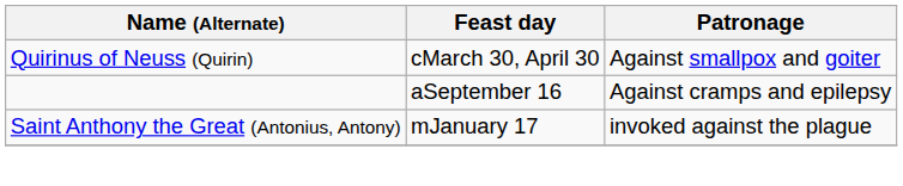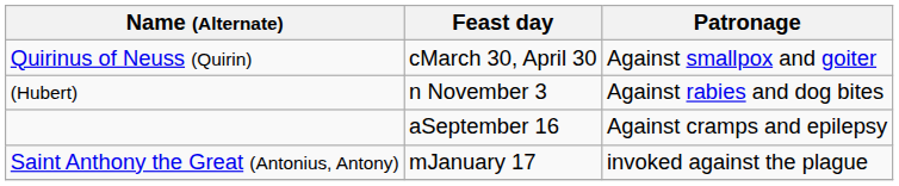+ row: (Hubert) | n November 3 | Against rabies and dog bites
